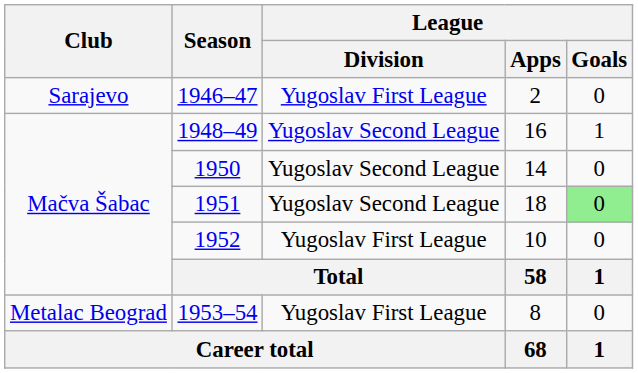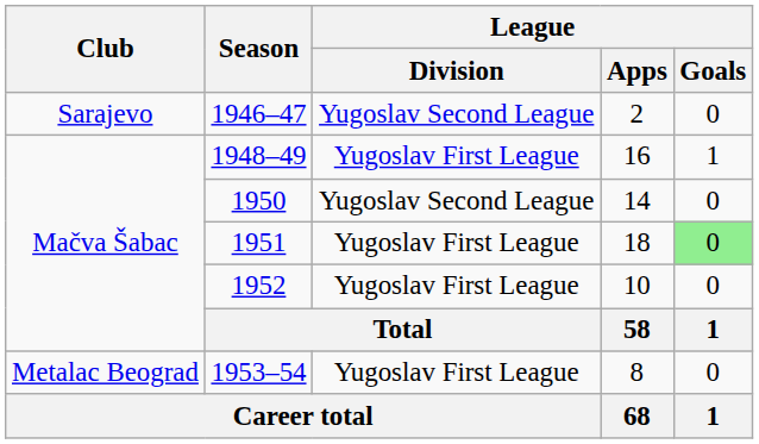1946–47 | League / Division: Yugoslav First League -> Yugoslav Second League
1948–49 | League / Division: Yugoslav Second League -> Yugoslav First League
1951 | League / Division: Yugoslav Second League -> Yugoslav First League
